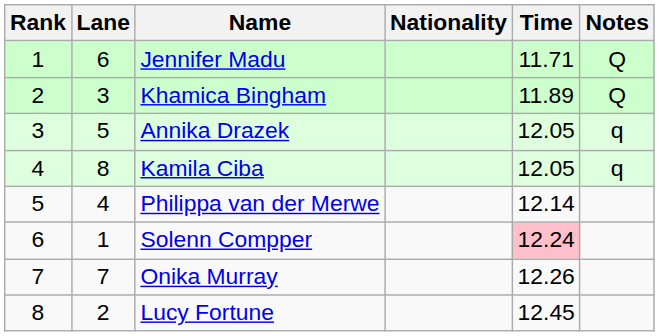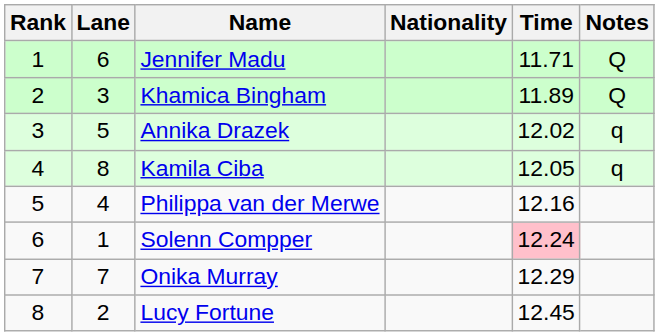Annika Drazek | Time: 12.05 -> 12.02
Philippa van der Merwe | Time: 12.14 -> 12.16
Onika Murray | Time: 12.26 -> 12.29
